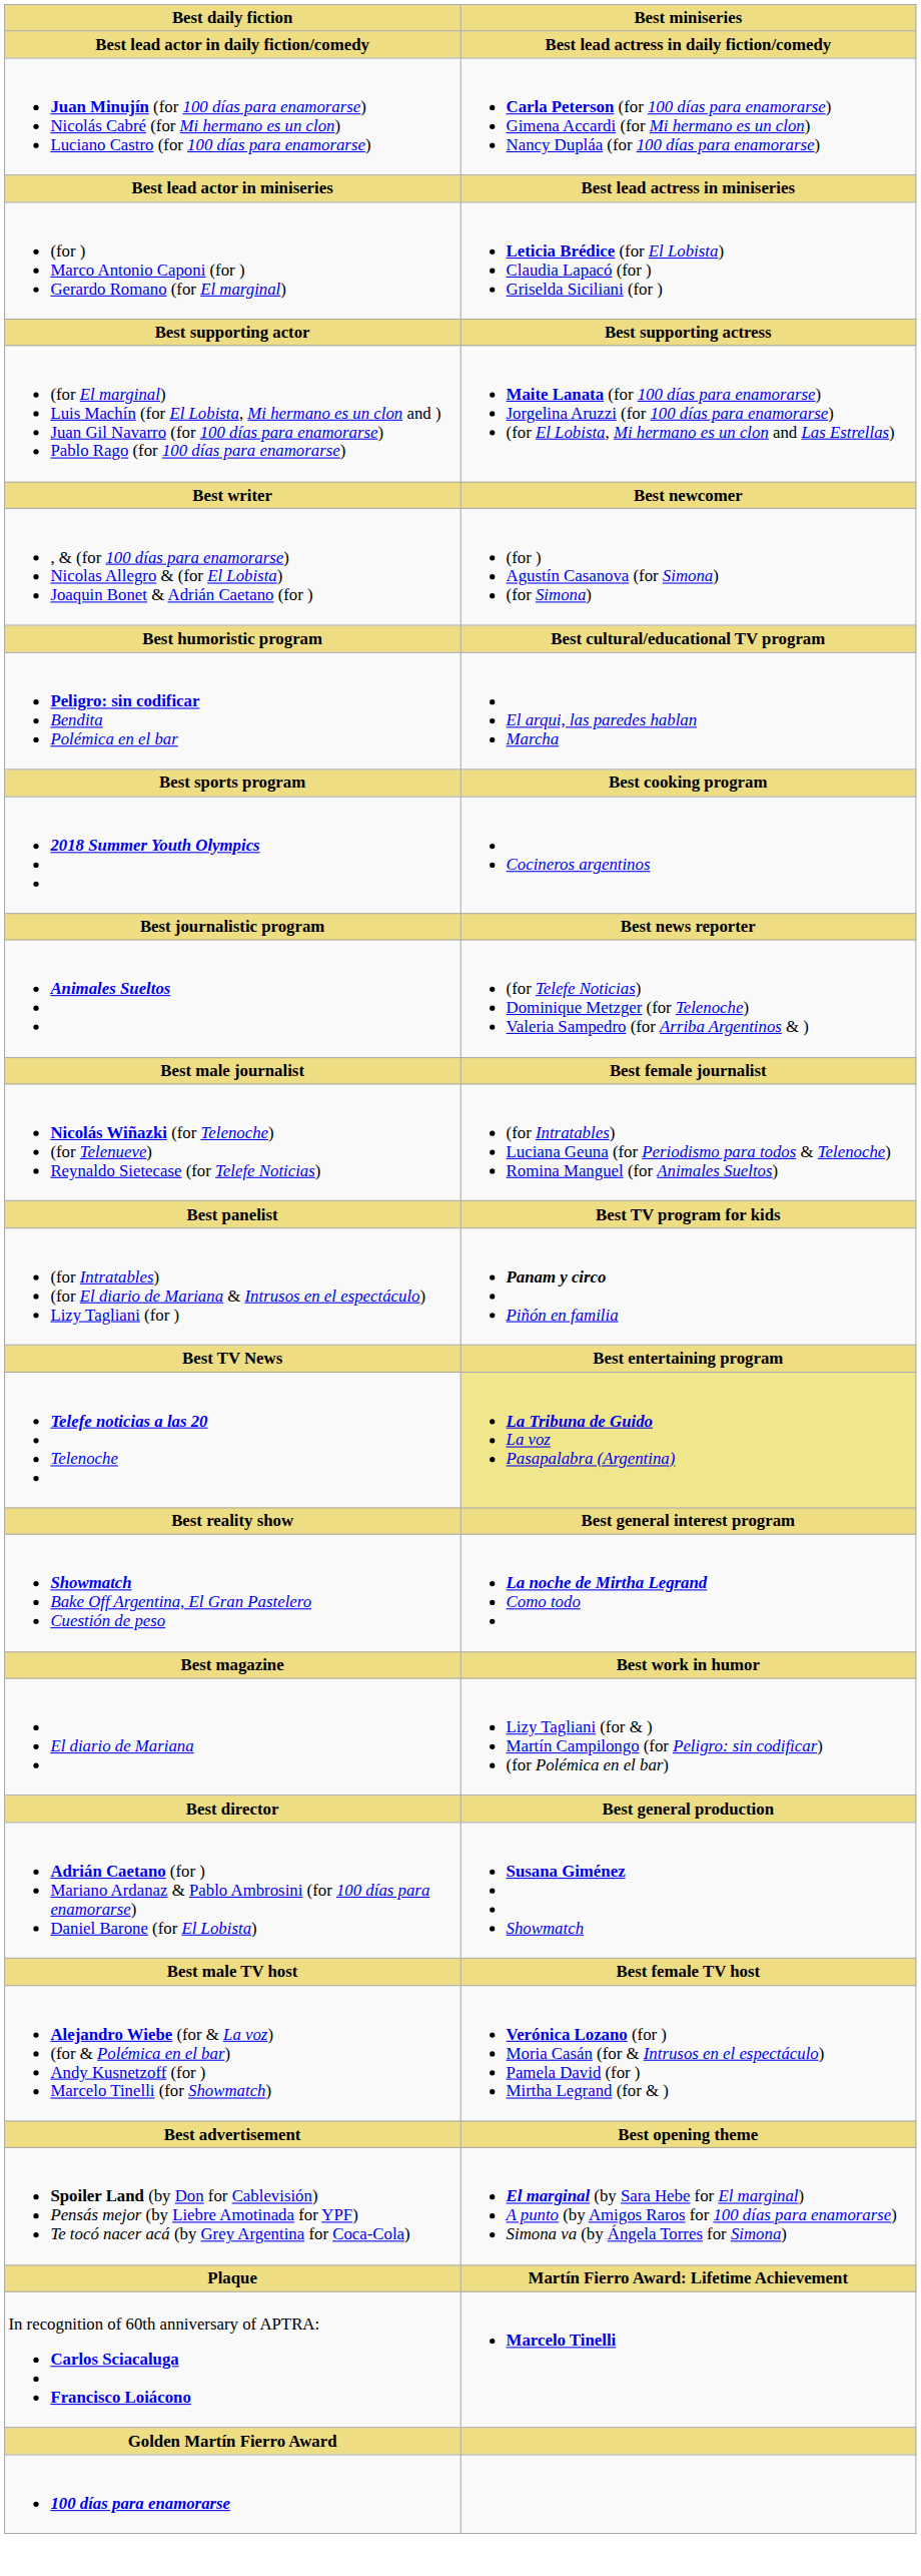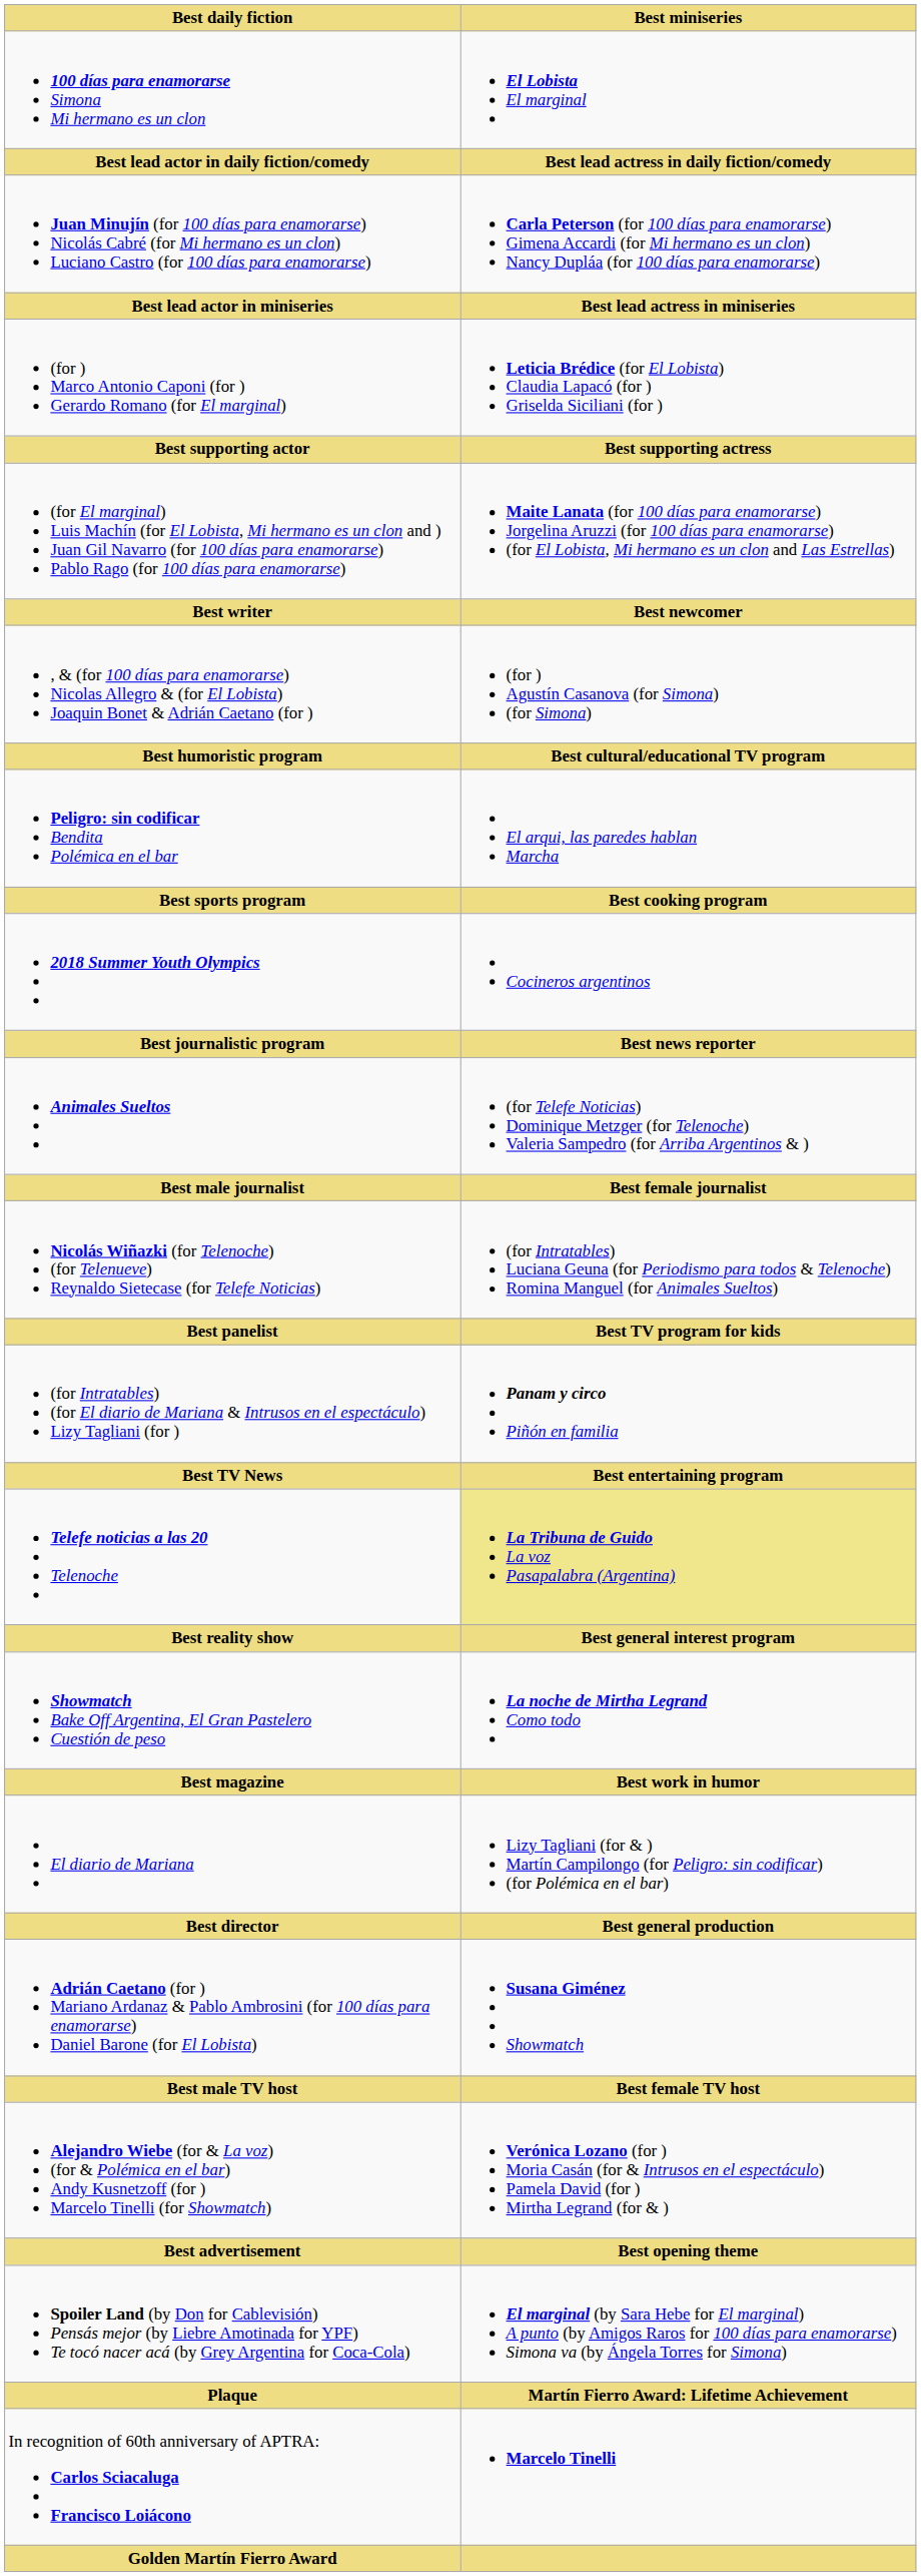+ row: 100 días para enamorarse Simona Mi hermano es un clon | El Lobista El marginal
- row: 100 días para enamorarse
